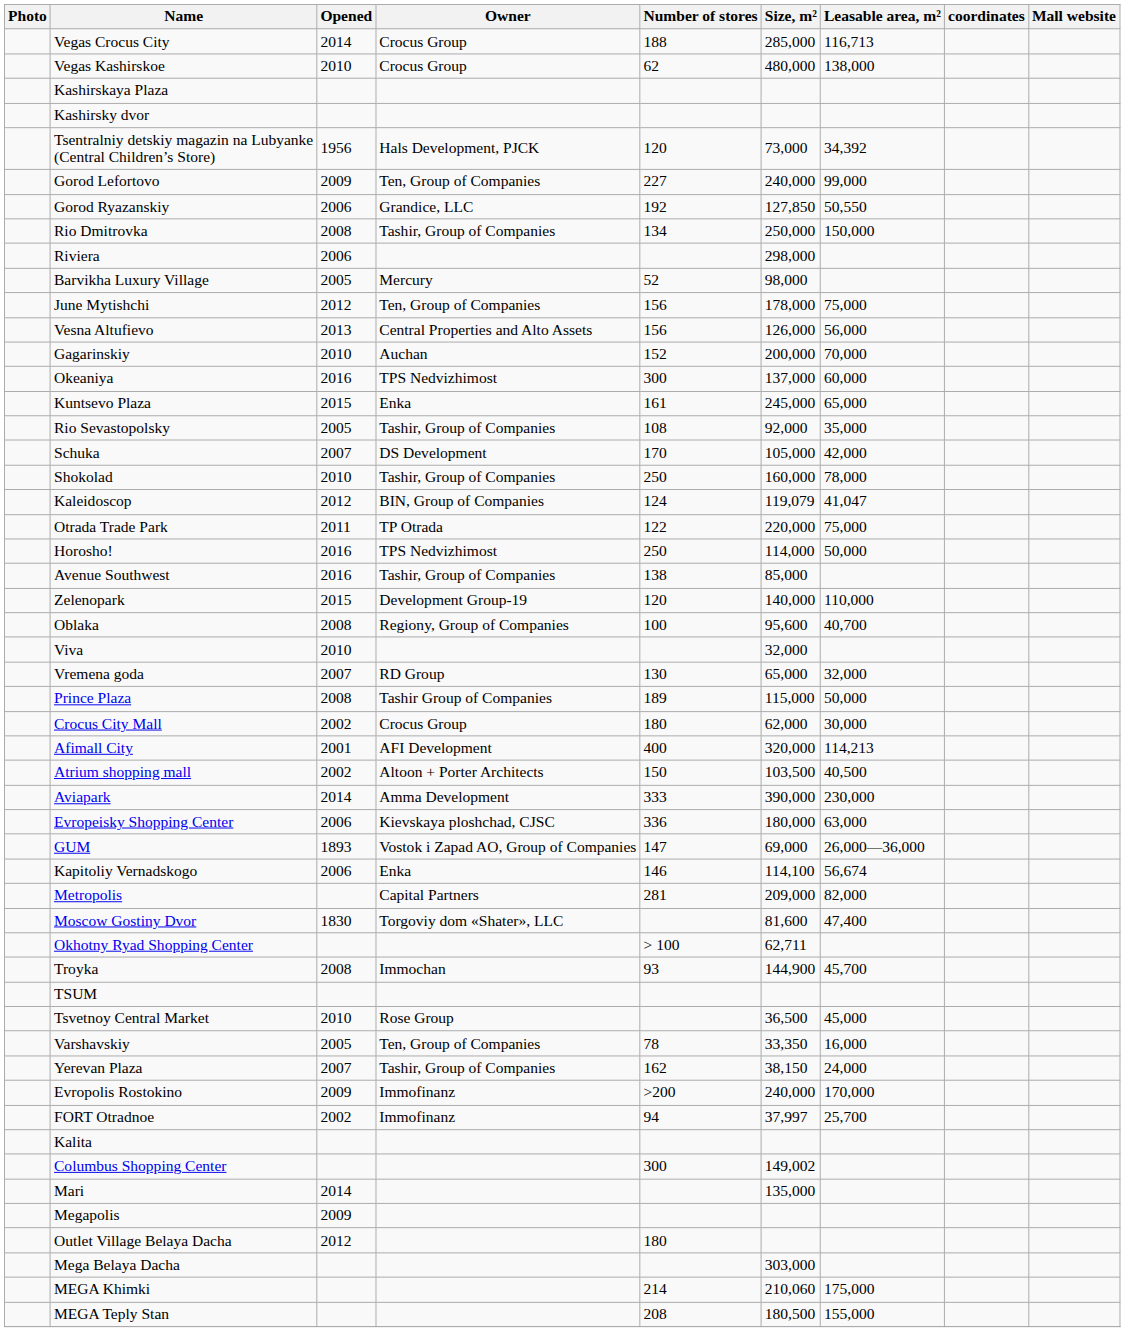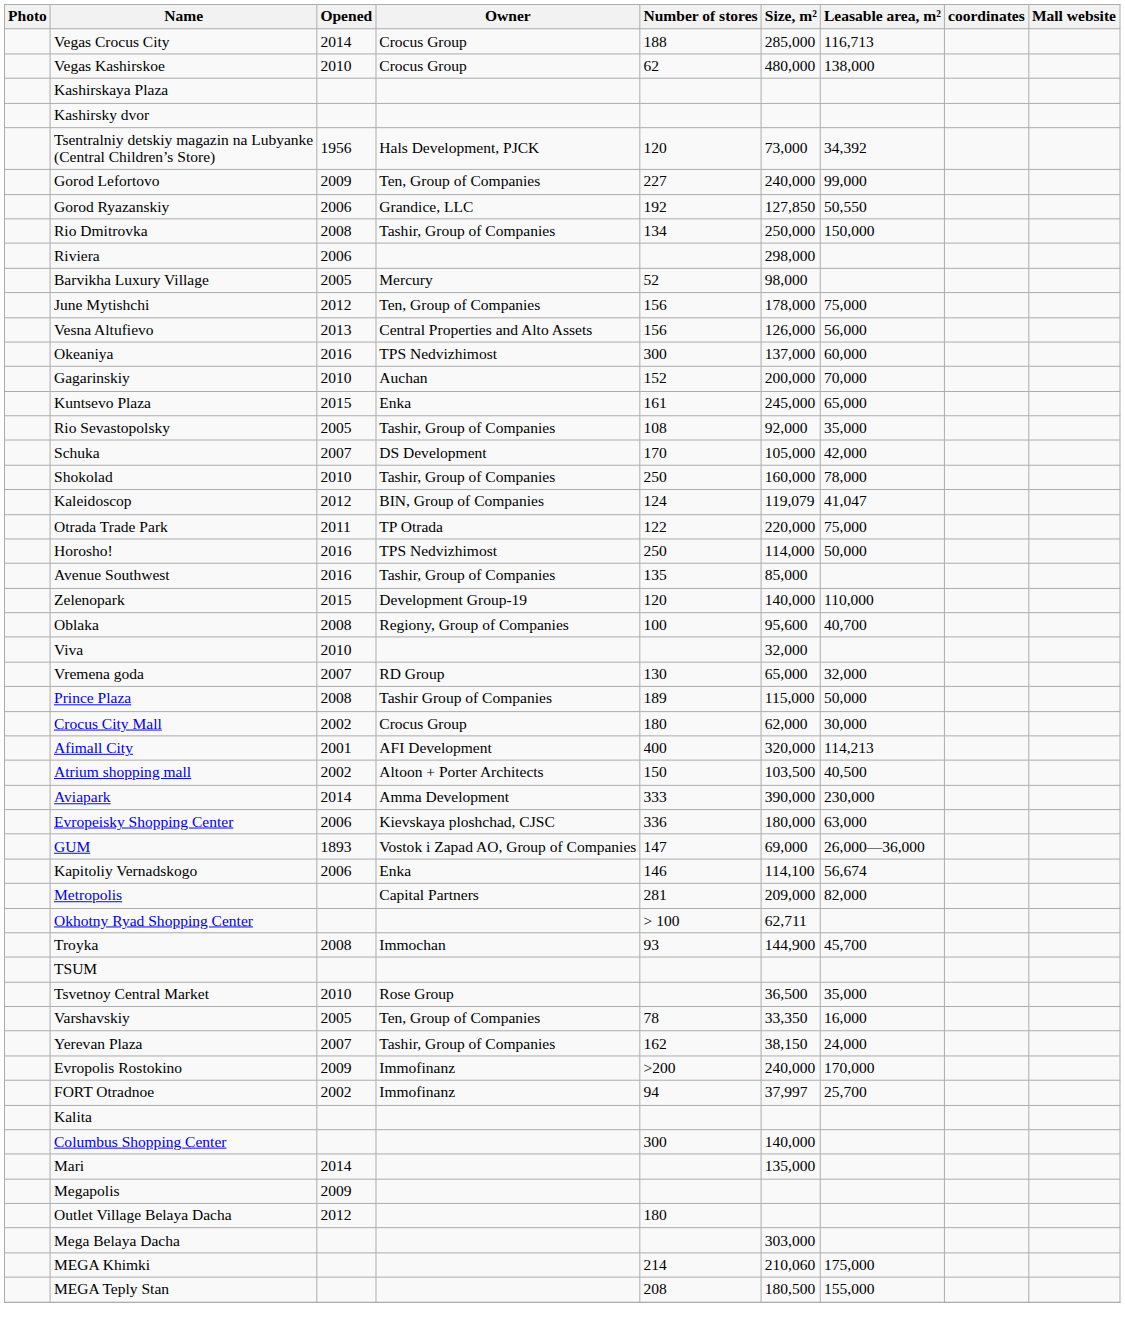rows swapped: Gagarinskiy <-> Okeaniya
Avenue Southwest | Number of stores: 138 -> 135
- row: Moscow Gostiny Dvor | 1830 | Torgoviy dom «Shater», LLC | 81,600 | 47,400
Tsvetnoy Central Market | Leasable area, m²: 45,000 -> 35,000
Columbus Shopping Center | Size, m²: 149,002 -> 140,000
